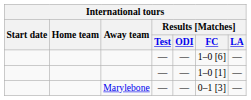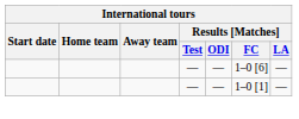- row: Marylebone | — | — | 0–1 [3] | —
